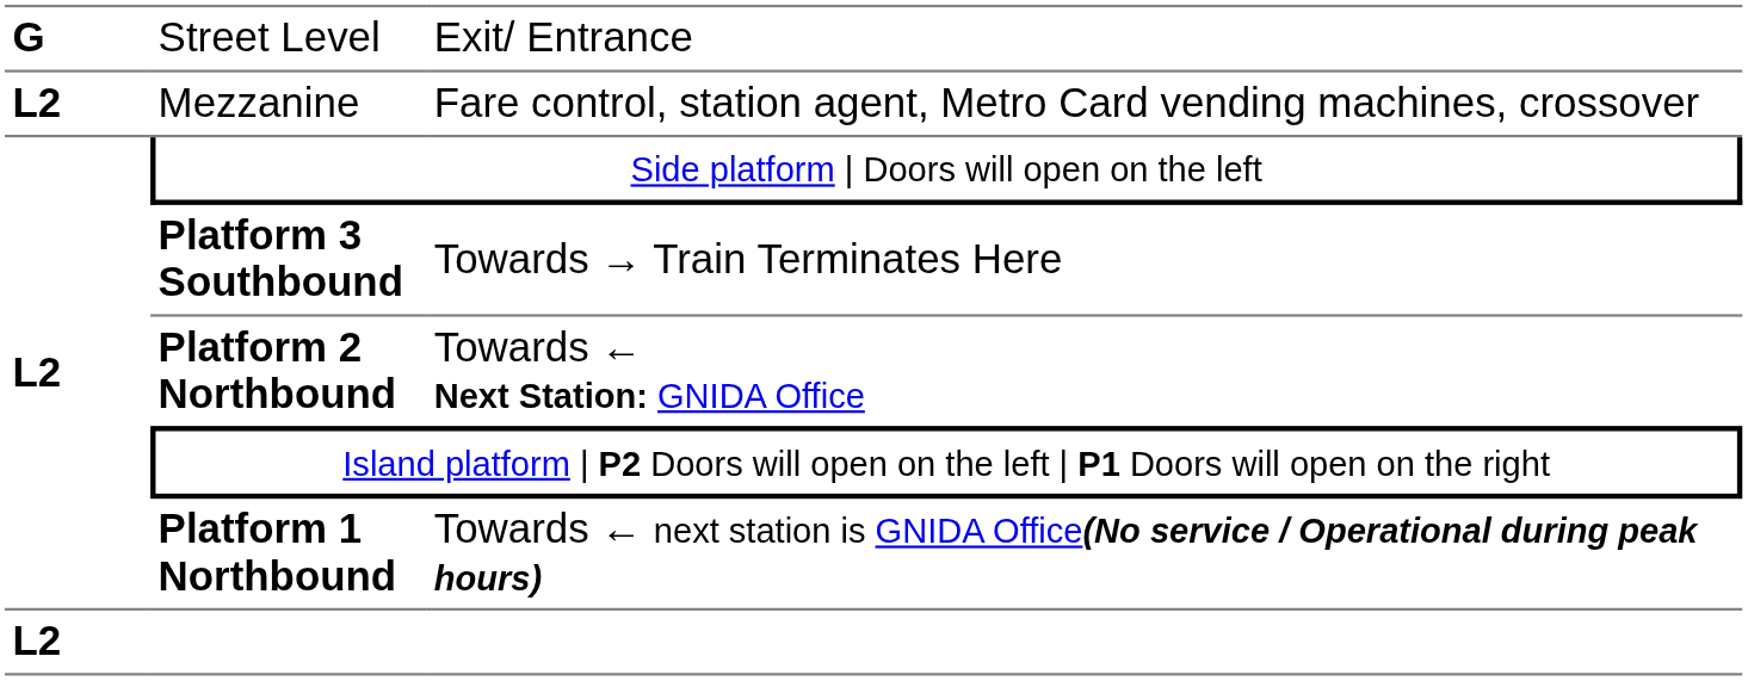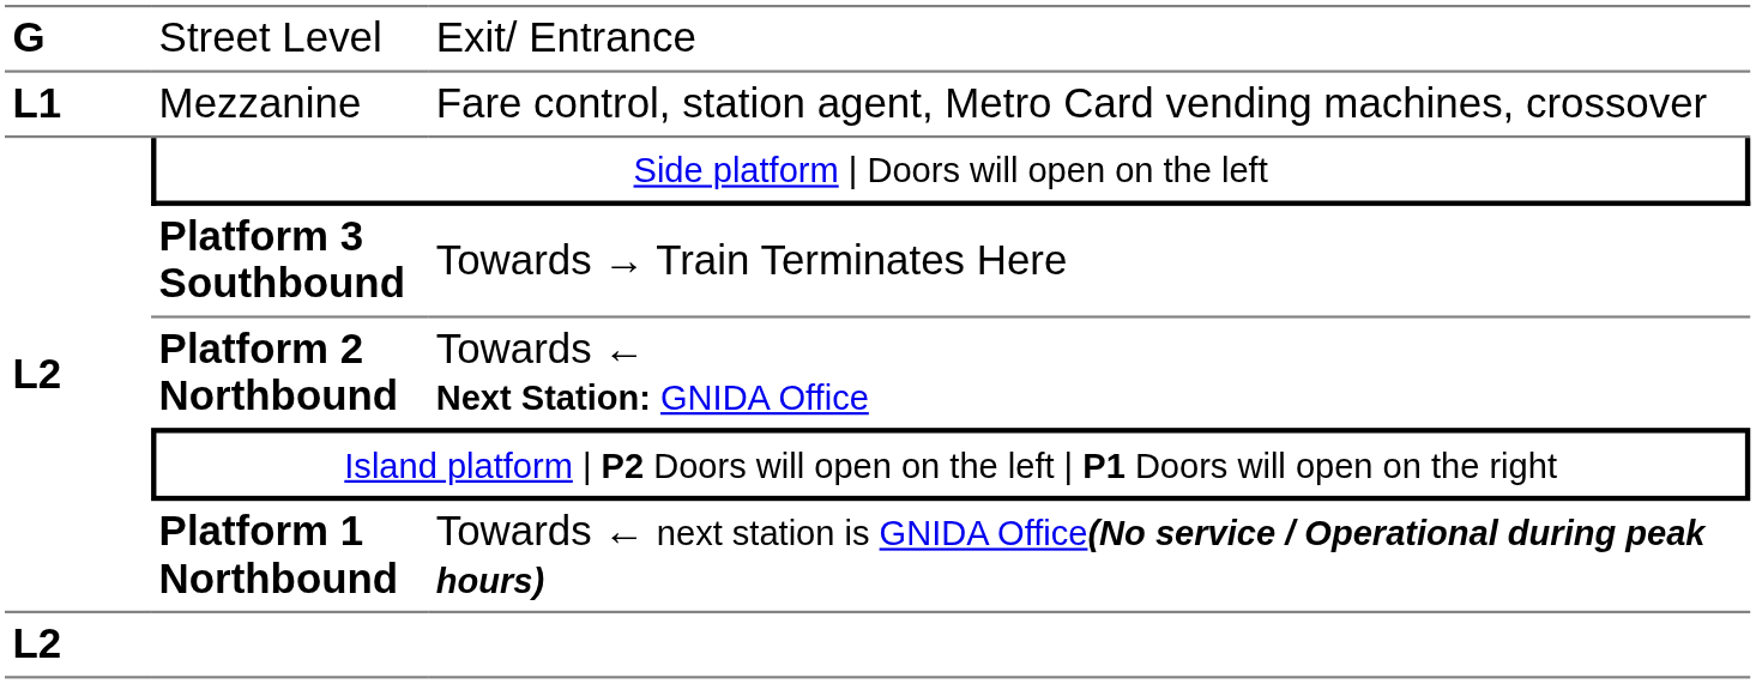Mezzanine | column 1: L2 -> L1
